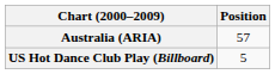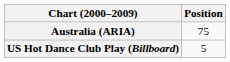Australia (ARIA) | Position: 57 -> 75
